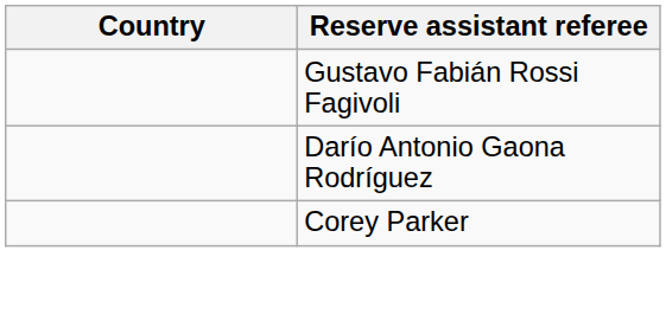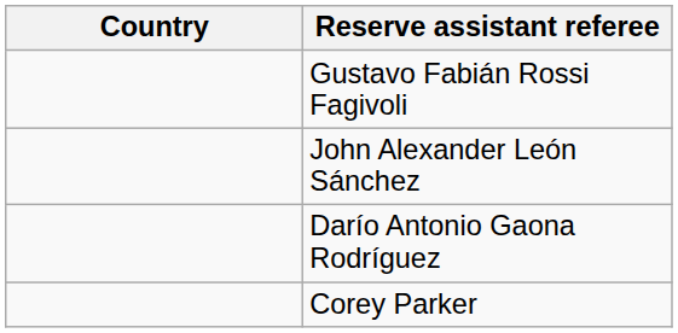+ row: John Alexander León Sánchez
